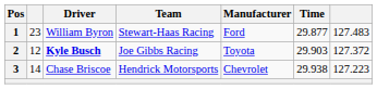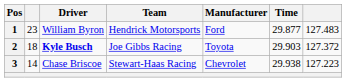1 | Team: Stewart-Haas Racing -> Hendrick Motorsports
2 | column 2: 12 -> 18
3 | Team: Hendrick Motorsports -> Stewart-Haas Racing
